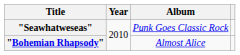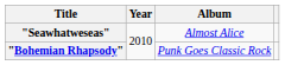"Seawhatweseas" | Album: Punk Goes Classic Rock -> Almost Alice
"Bohemian Rhapsody" | Album: Almost Alice -> Punk Goes Classic Rock
